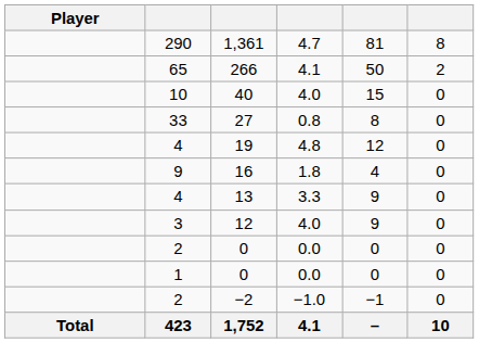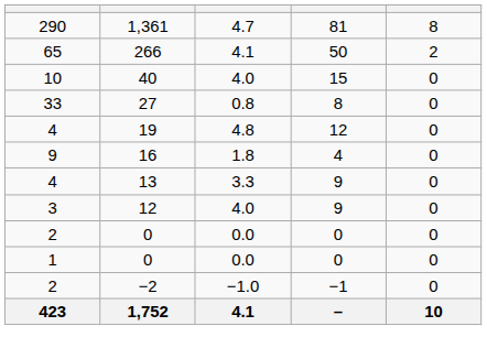- column: Player | Total
